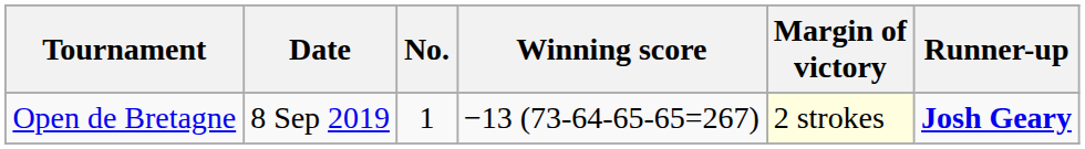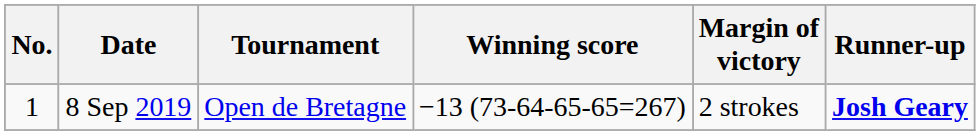columns swapped: No. <-> Tournament
8 Sep 2019 | Margin of victory: lightyellow background -> no background
